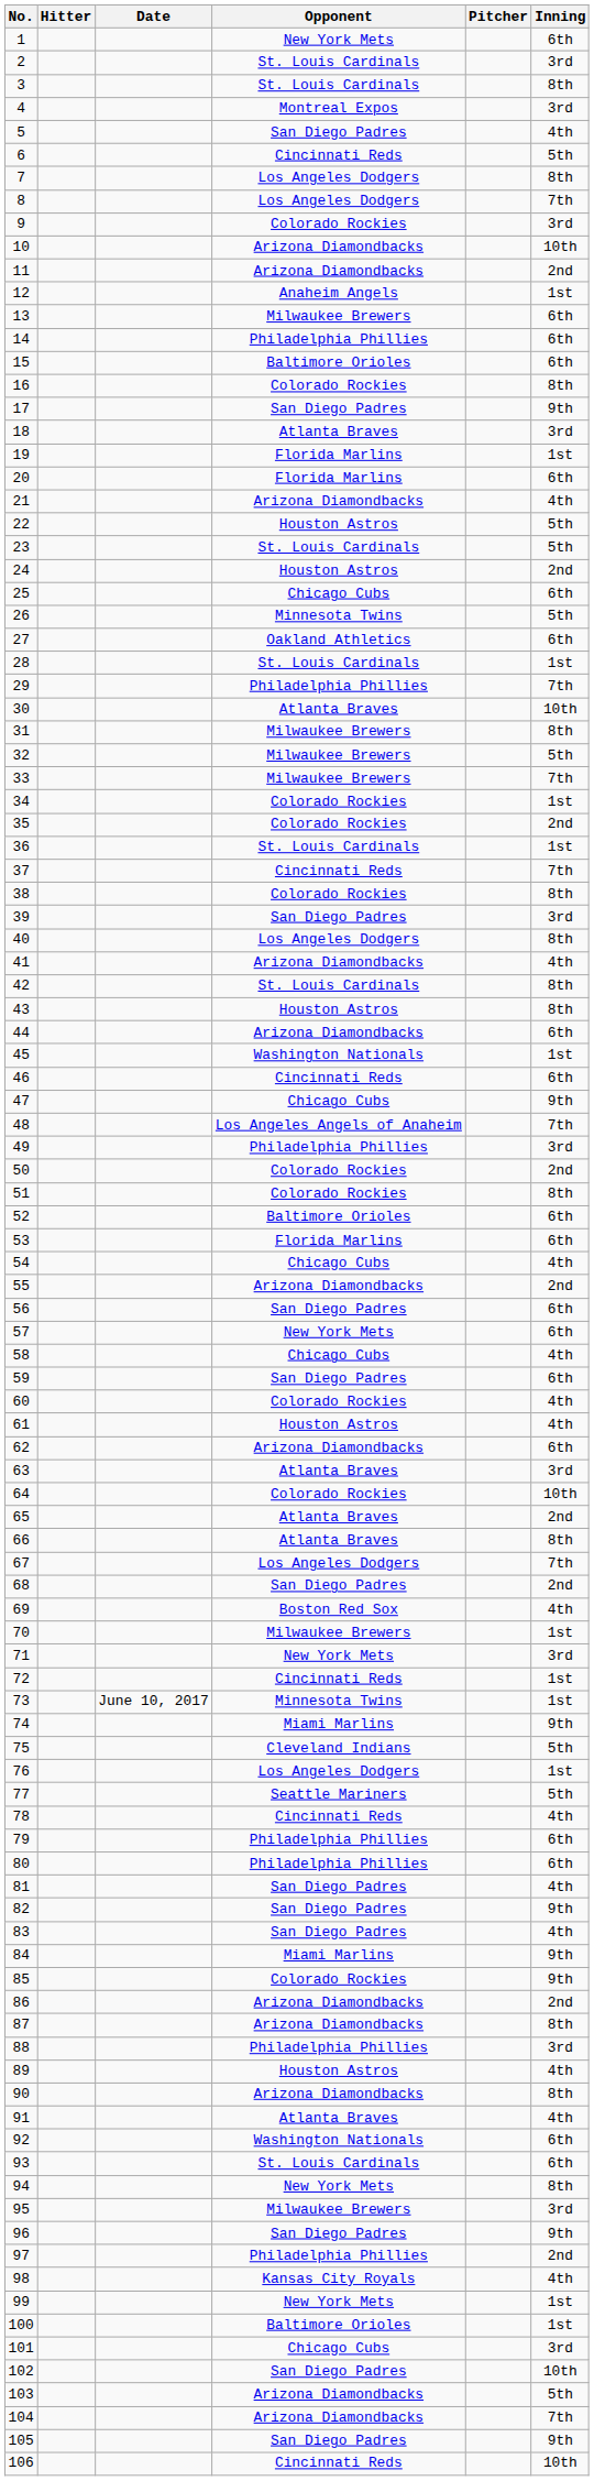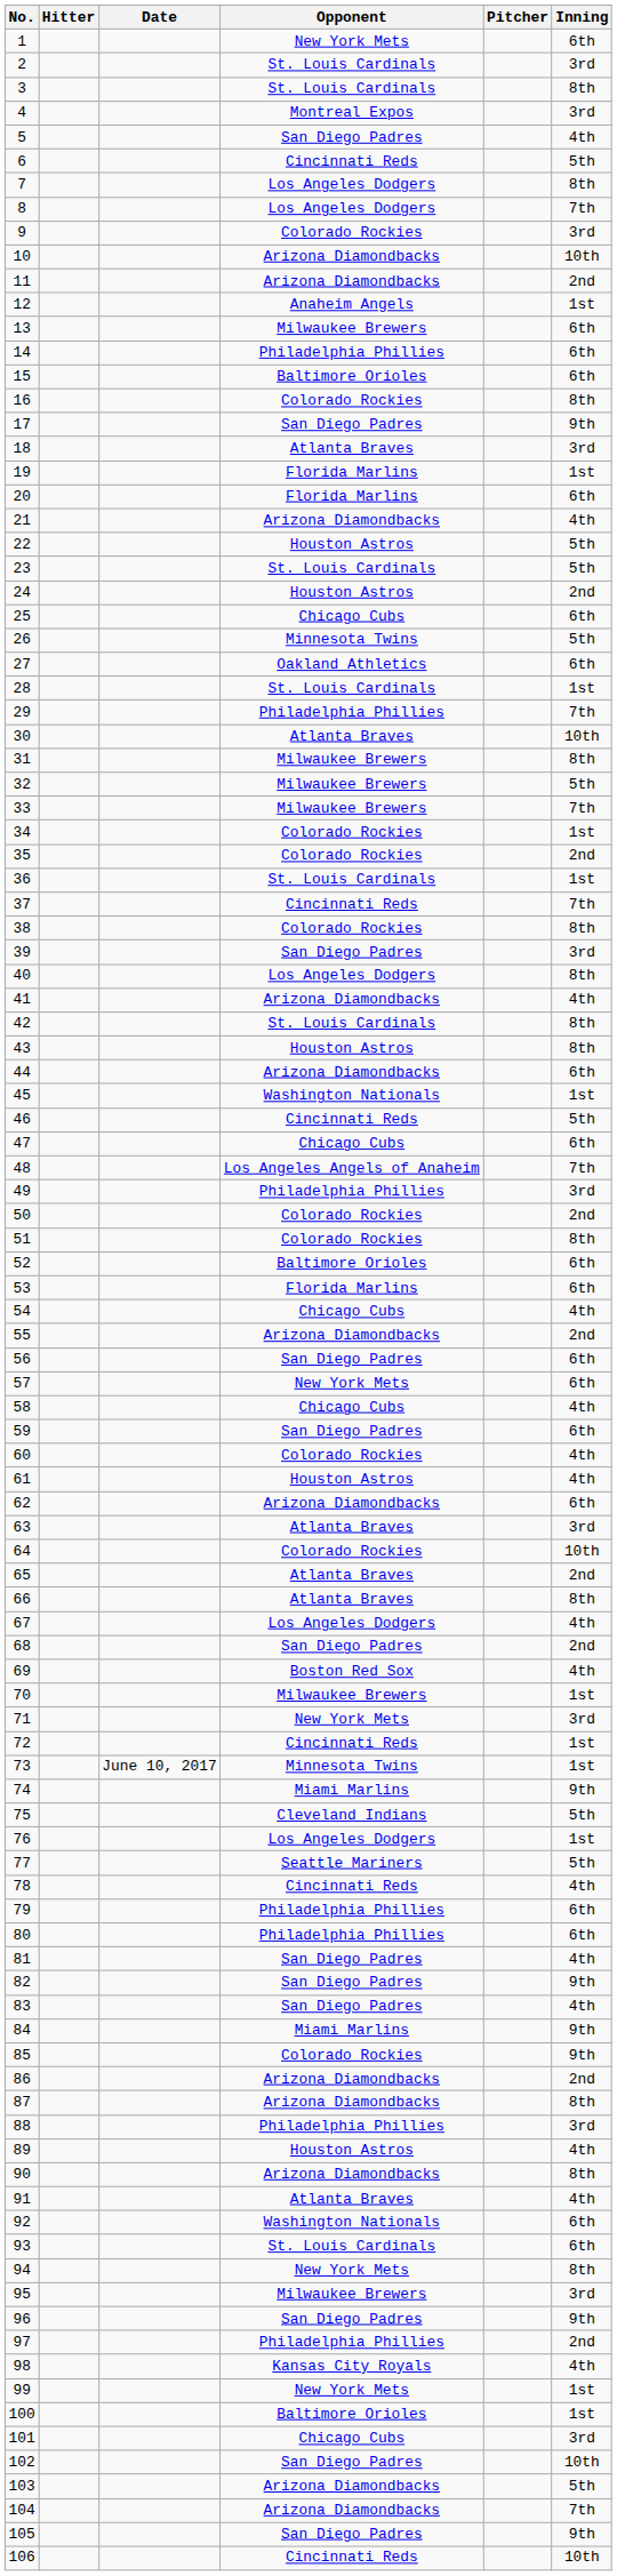46 | Inning: 6th -> 5th
47 | Inning: 9th -> 6th
67 | Inning: 7th -> 4th
